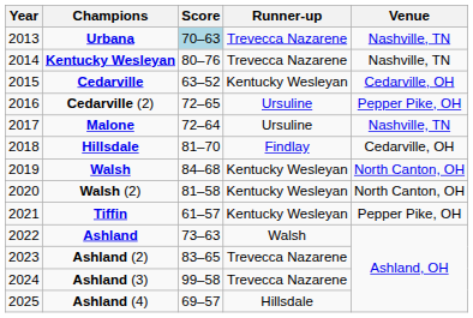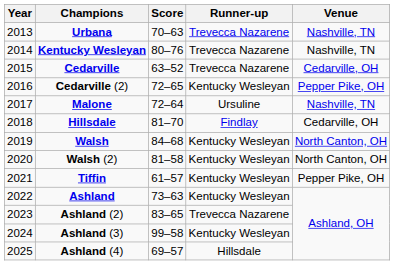Urbana | Score: lightblue background -> no background
Cedarville | Runner-up: Kentucky Wesleyan -> Trevecca Nazarene
Cedarville (2) | Runner-up: Ursuline -> Kentucky Wesleyan
Ashland | Runner-up: Walsh -> Kentucky Wesleyan
Ashland (3) | Runner-up: Trevecca Nazarene -> Kentucky Wesleyan
